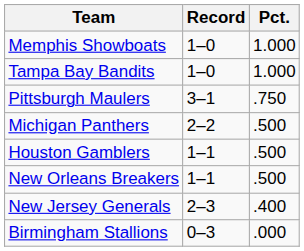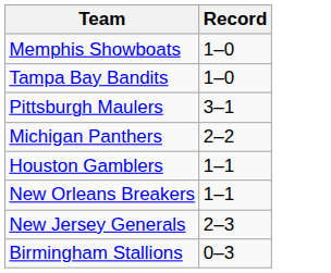- column: Pct. | 1.000 | 1.000 | .750 | .500 | .500 | .500 | .400 | .000
